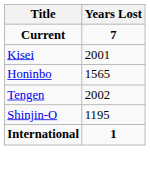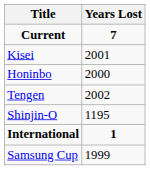Honinbo | Years Lost: 1565 -> 2000
+ row: Samsung Cup | 1999
